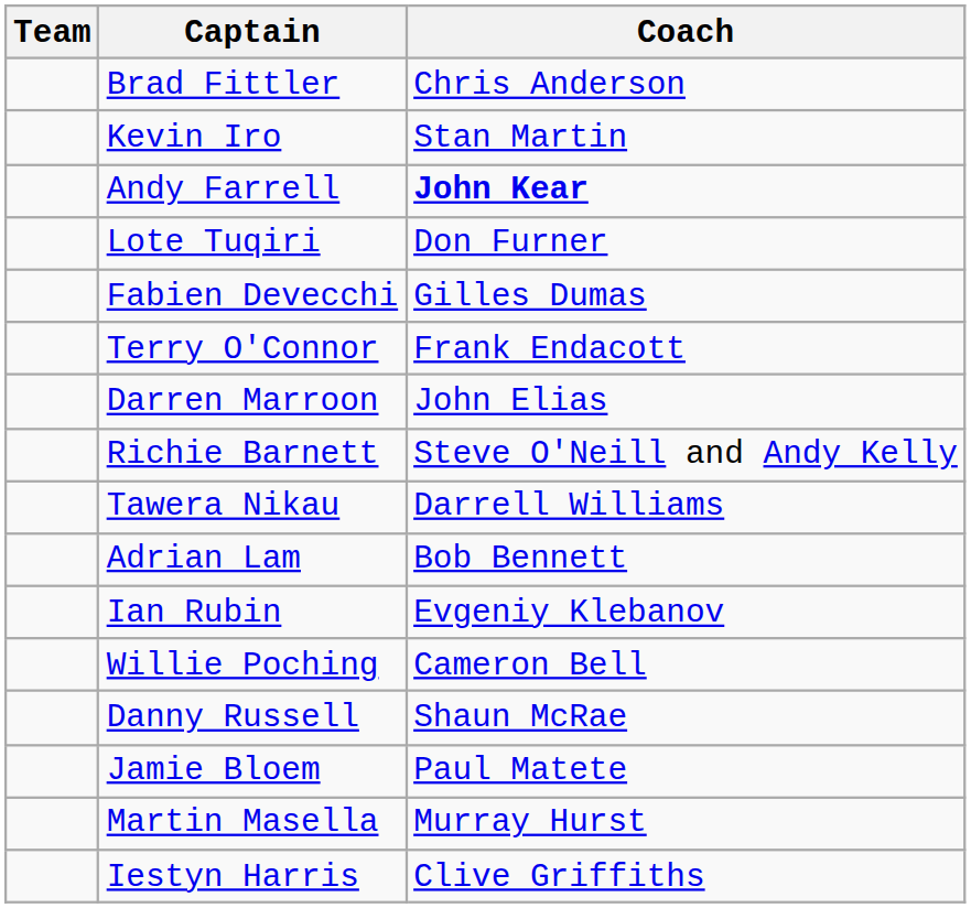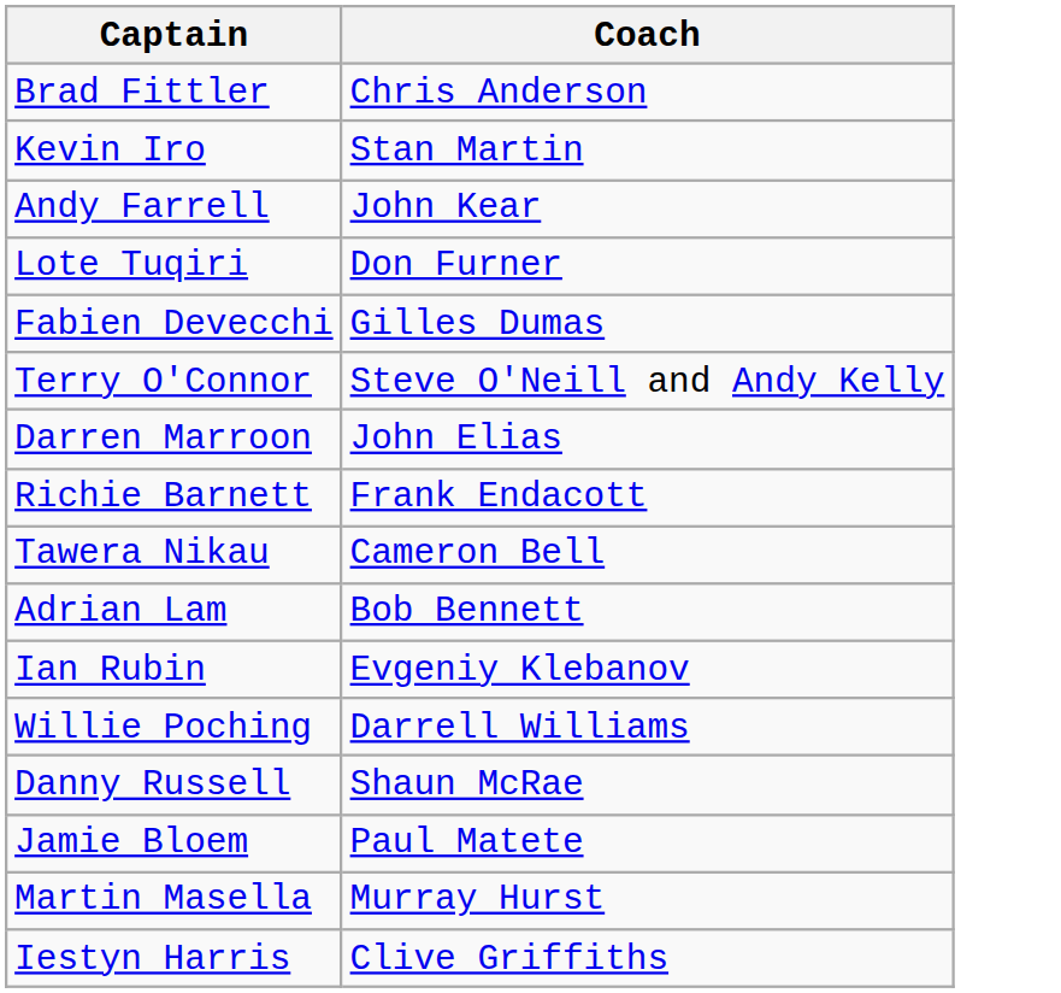- column: Team
Andy Farrell | Coach: bold -> normal
Terry O'Connor | Coach: Frank Endacott -> Steve O'Neill and Andy Kelly
Richie Barnett | Coach: Steve O'Neill and Andy Kelly -> Frank Endacott
Tawera Nikau | Coach: Darrell Williams -> Cameron Bell
Willie Poching | Coach: Cameron Bell -> Darrell Williams
